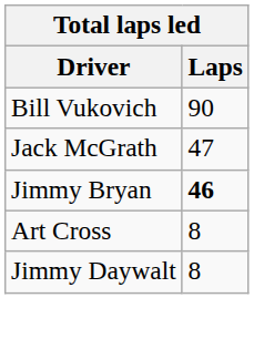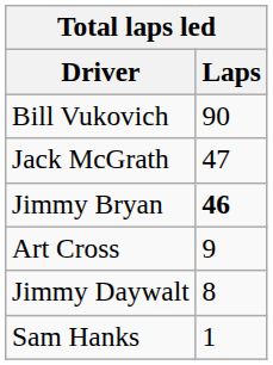Art Cross | Laps: 8 -> 9
+ row: Sam Hanks | 1
